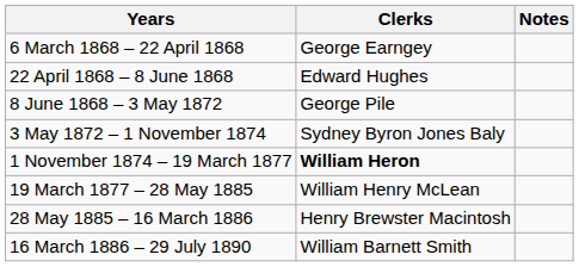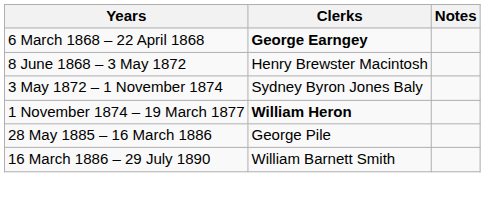6 March 1868 – 22 April 1868 | Clerks: normal -> bold
- row: 22 April 1868 – 8 June 1868 | Edward Hughes
8 June 1868 – 3 May 1872 | Clerks: George Pile -> Henry Brewster Macintosh
- row: 19 March 1877 – 28 May 1885 | William Henry McLean
28 May 1885 – 16 March 1886 | Clerks: Henry Brewster Macintosh -> George Pile
